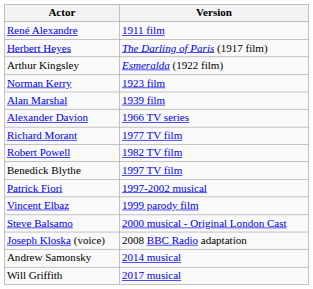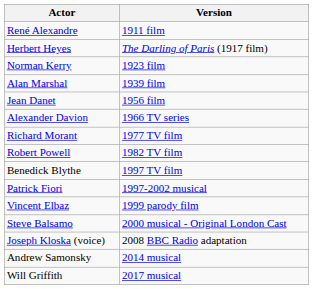- row: Arthur Kingsley | Esmeralda (1922 film)
+ row: Jean Danet | 1956 film
